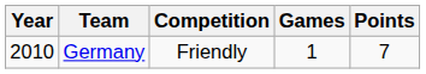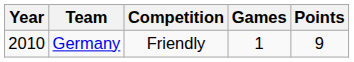Germany | Points: 7 -> 9
